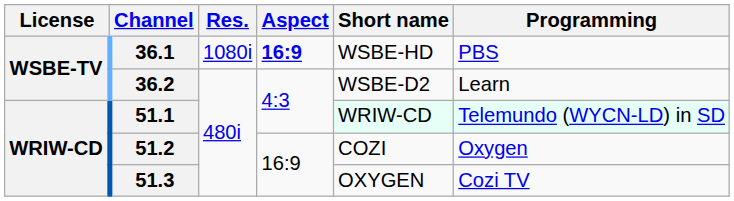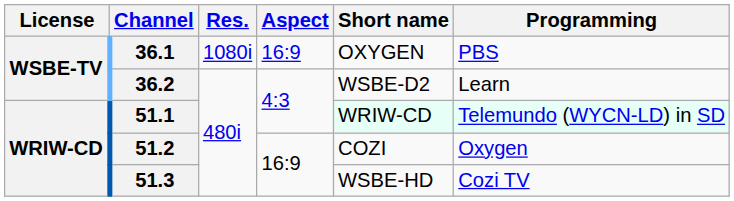36.1 | Aspect: bold -> normal
36.1 | Short name: WSBE-HD -> OXYGEN
51.3 | Short name: OXYGEN -> WSBE-HD
